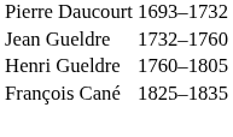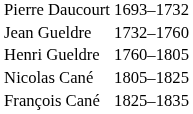+ row: Nicolas Cané | 1805–1825
